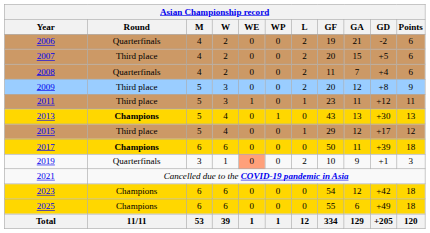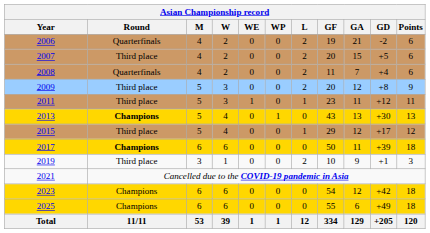2019 | Round: Quarterfinals -> Third place
2019 | WE: lightsalmon background -> no background
